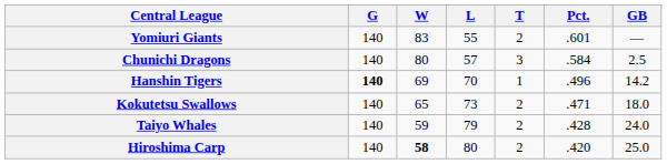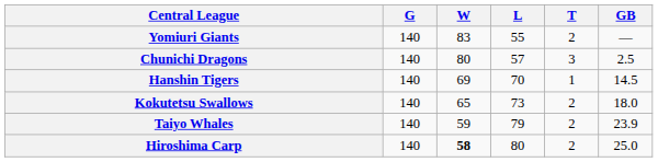- column: Pct. | .601 | .584 | .496 | .471 | .428 | .420
Hanshin Tigers | G: bold -> normal
Hanshin Tigers | GB: 14.2 -> 14.5
Taiyo Whales | GB: 24.0 -> 23.9
